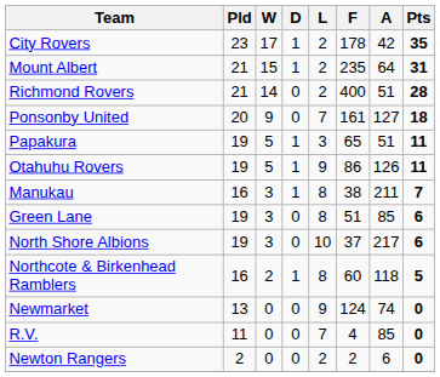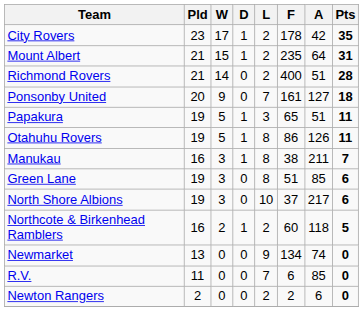Otahuhu Rovers | L: 9 -> 8
Northcote & Birkenhead Ramblers | L: 8 -> 2
Newmarket | F: 124 -> 134
R.V. | F: 4 -> 6
